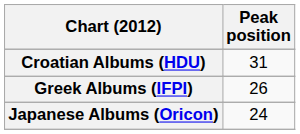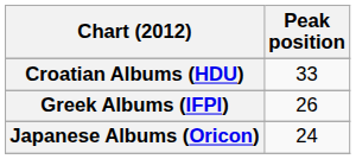Croatian Albums (HDU) | Peak position: 31 -> 33
